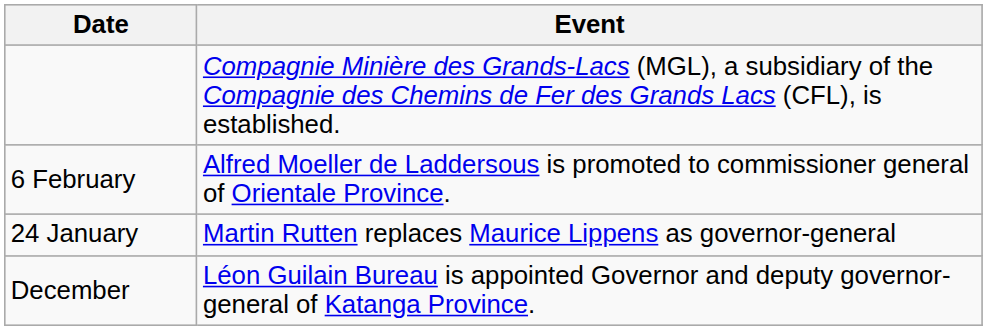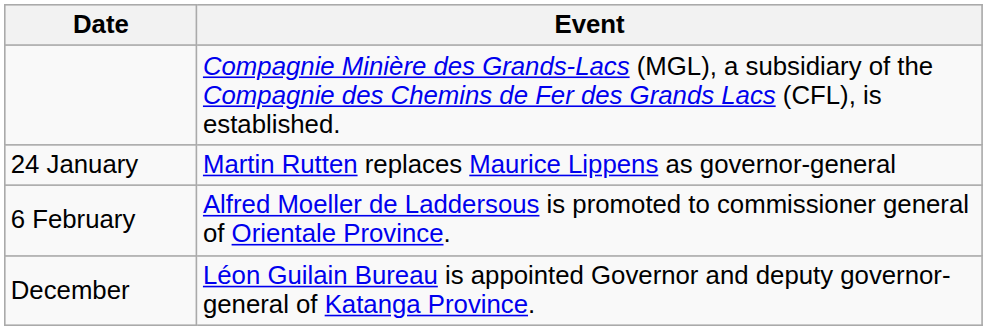rows swapped: 24 January <-> 6 February
